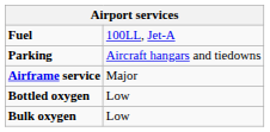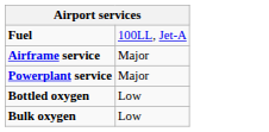- row: Parking | Aircraft hangars and tiedowns
+ row: Powerplant service | Major
